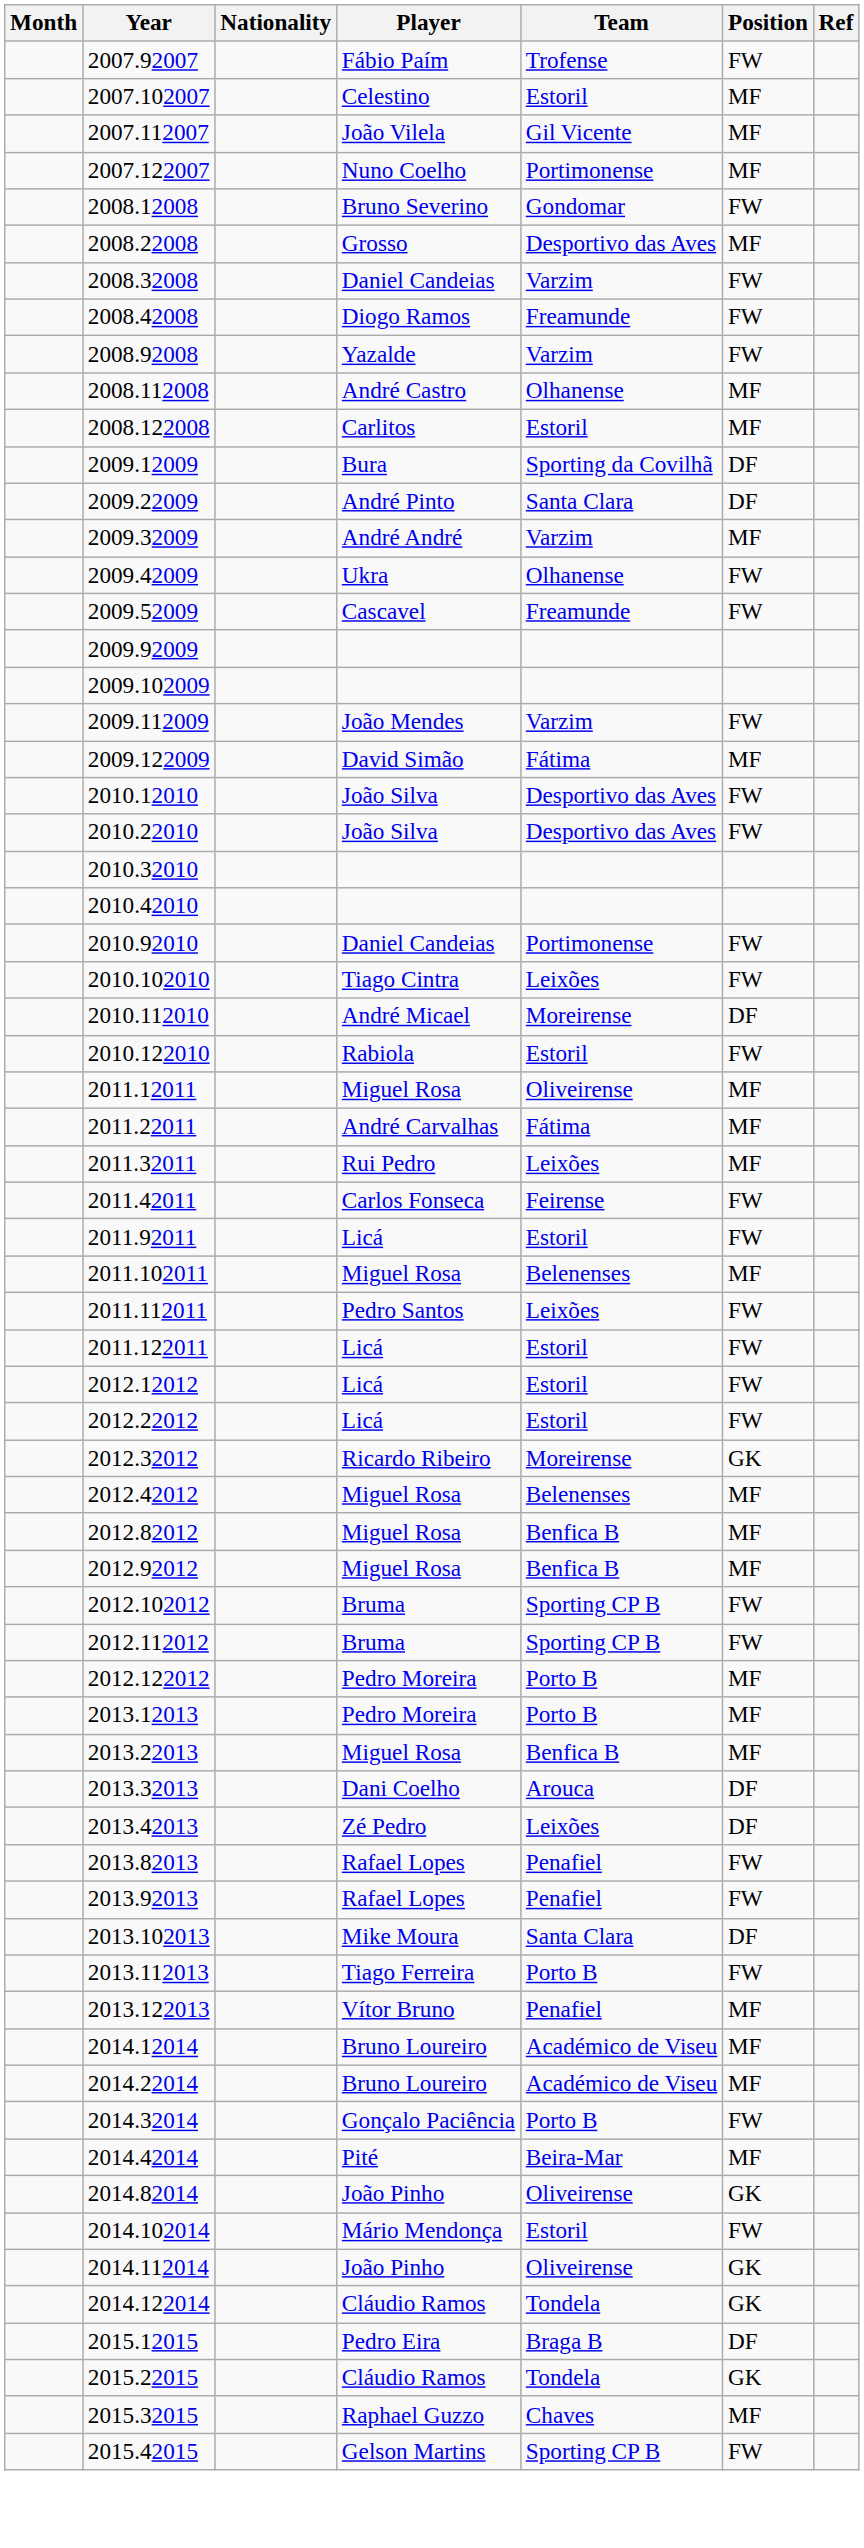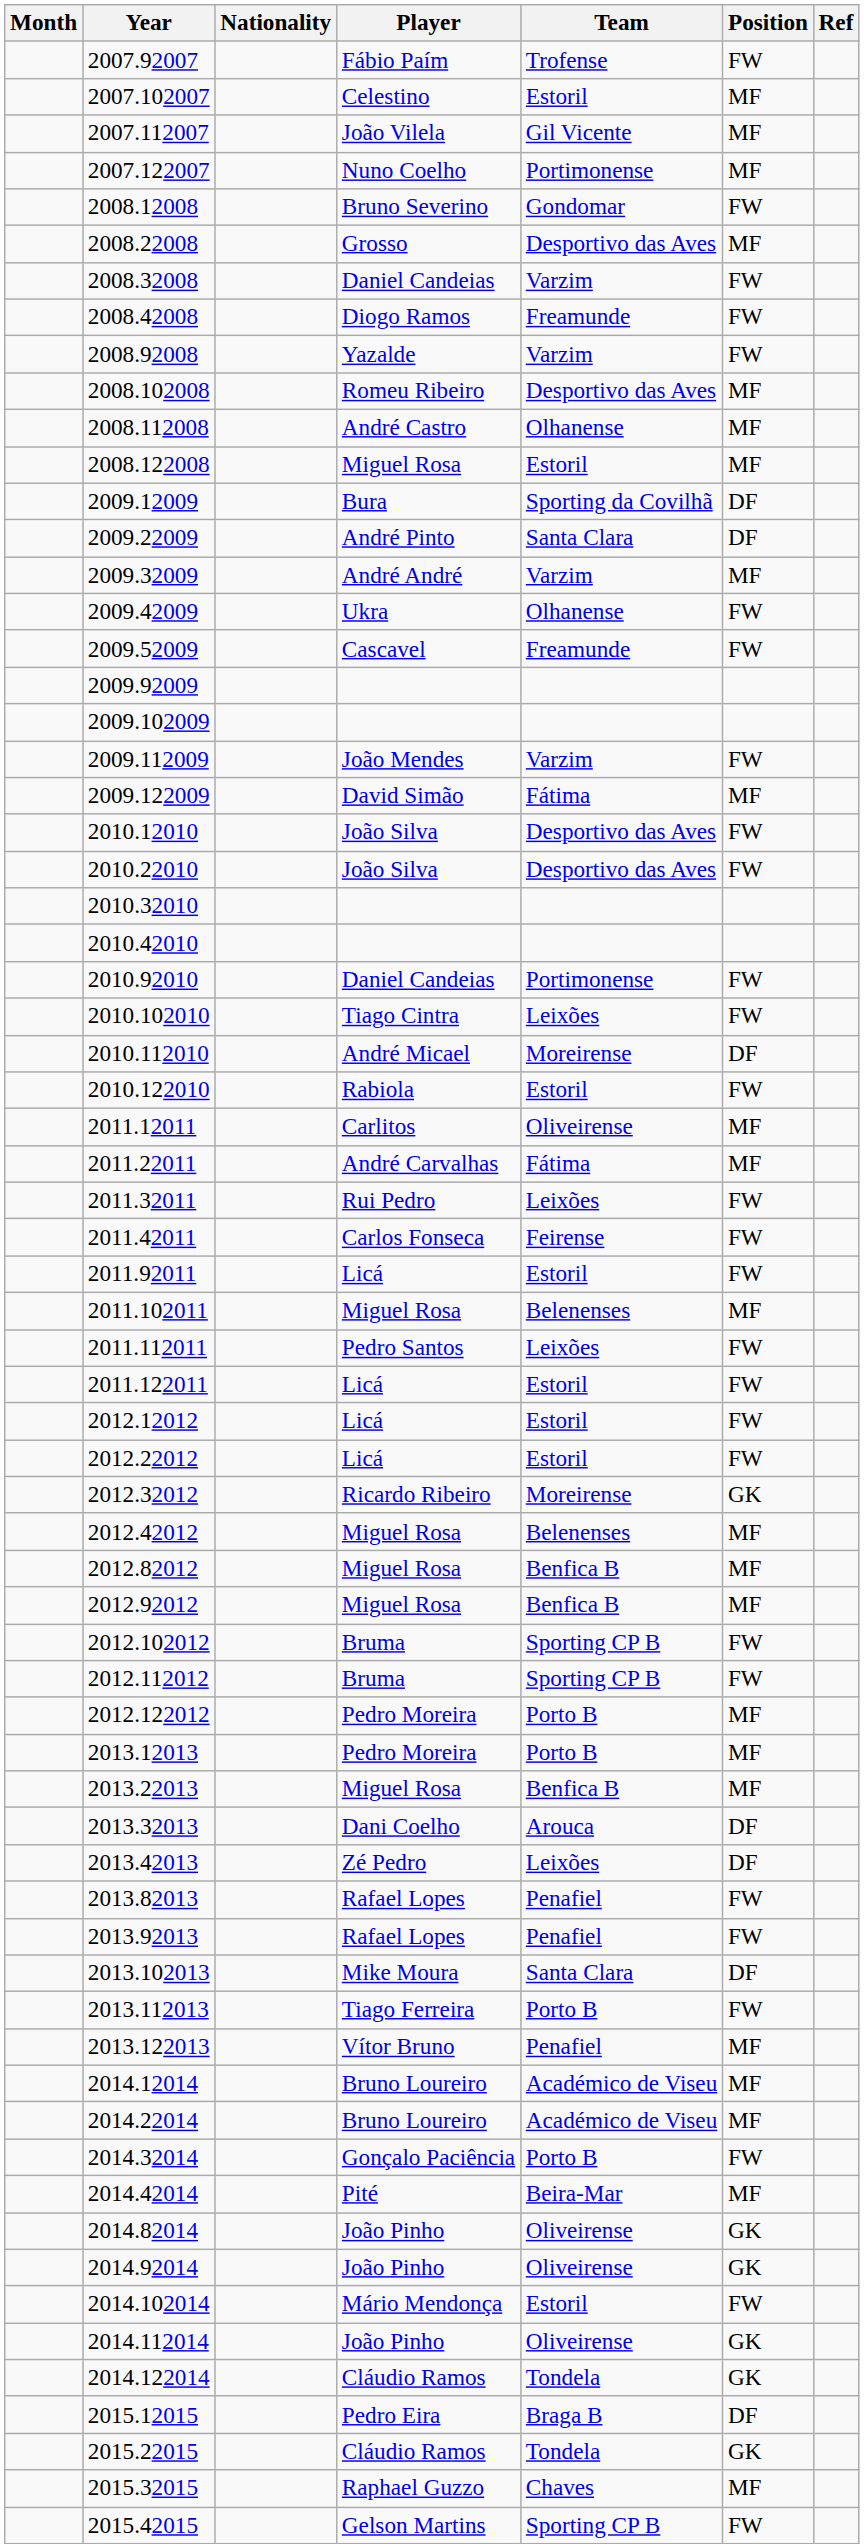+ row: 2008.102008 | Romeu Ribeiro | Desportivo das Aves | MF
2008.122008 | Player: Carlitos -> Miguel Rosa
2011.12011 | Player: Miguel Rosa -> Carlitos
2011.32011 | Position: MF -> FW
+ row: 2014.92014 | João Pinho | Oliveirense | GK
